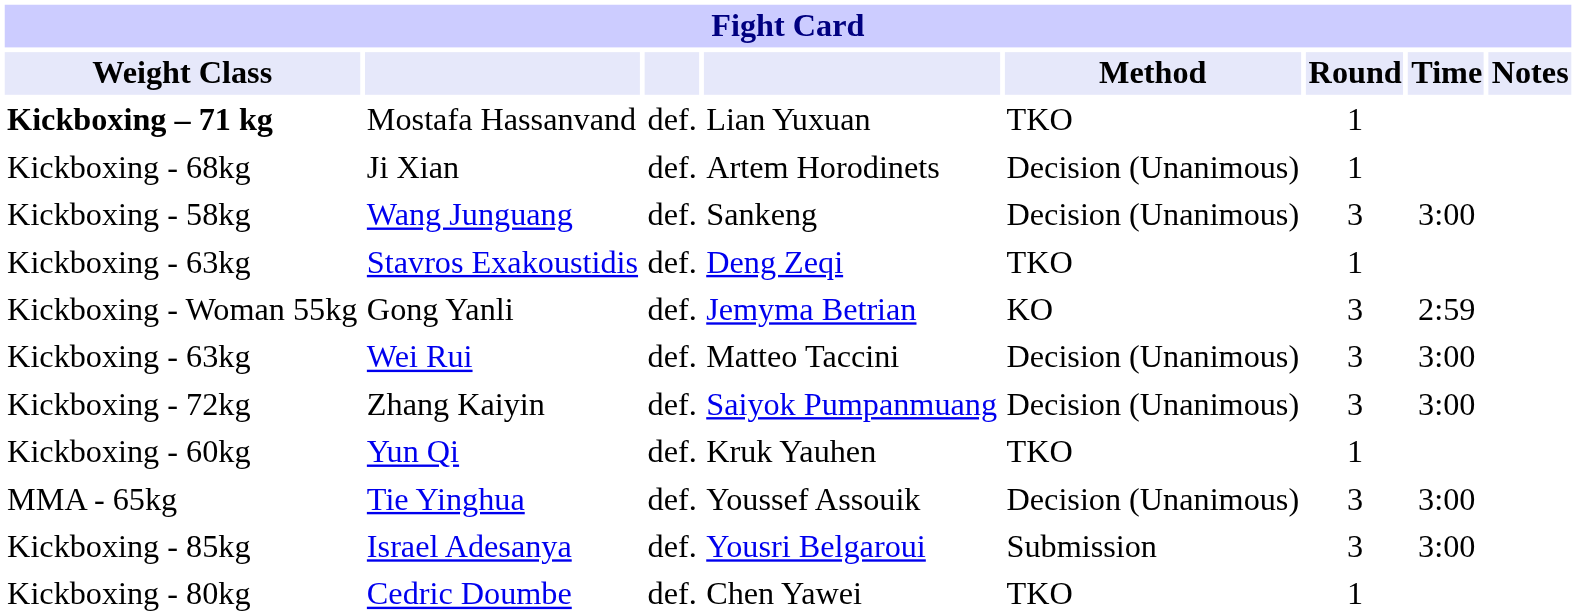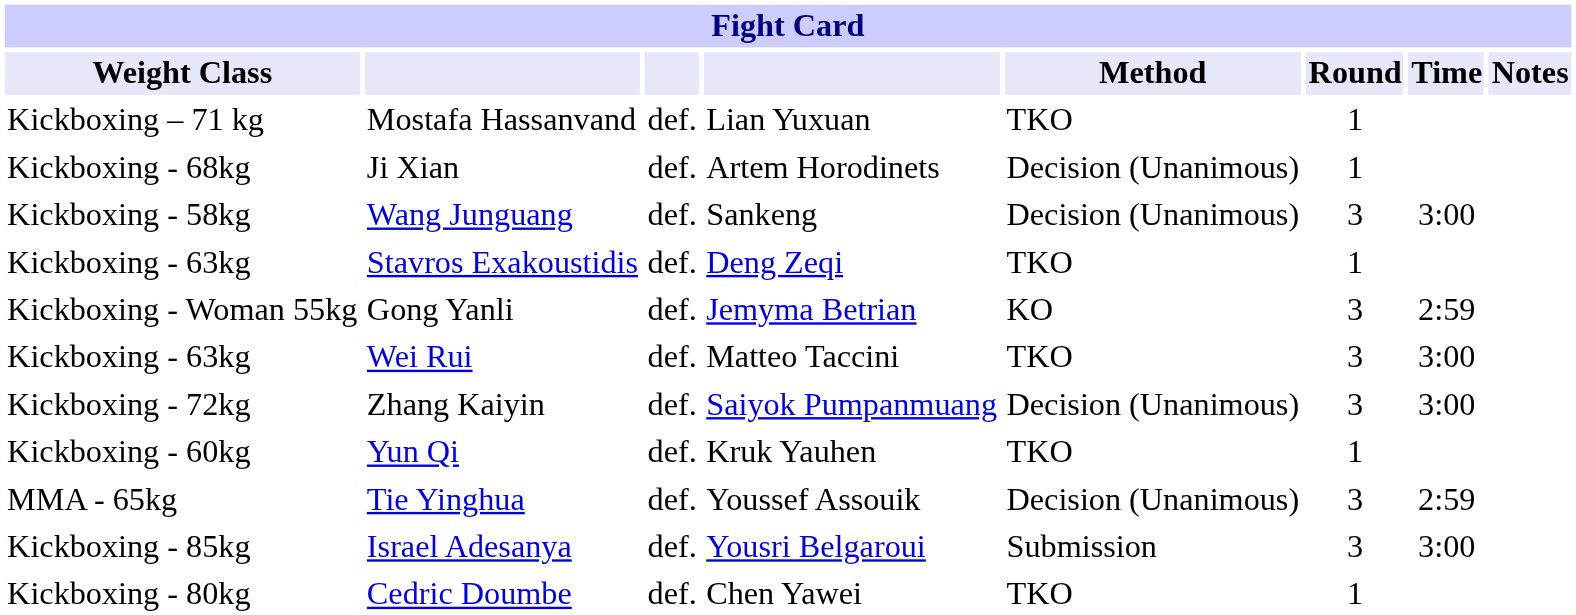Mostafa Hassanvand | Weight Class: bold -> normal
Wei Rui | Method: Decision (Unanimous) -> TKO
Tie Yinghua | Time: 3:00 -> 2:59
